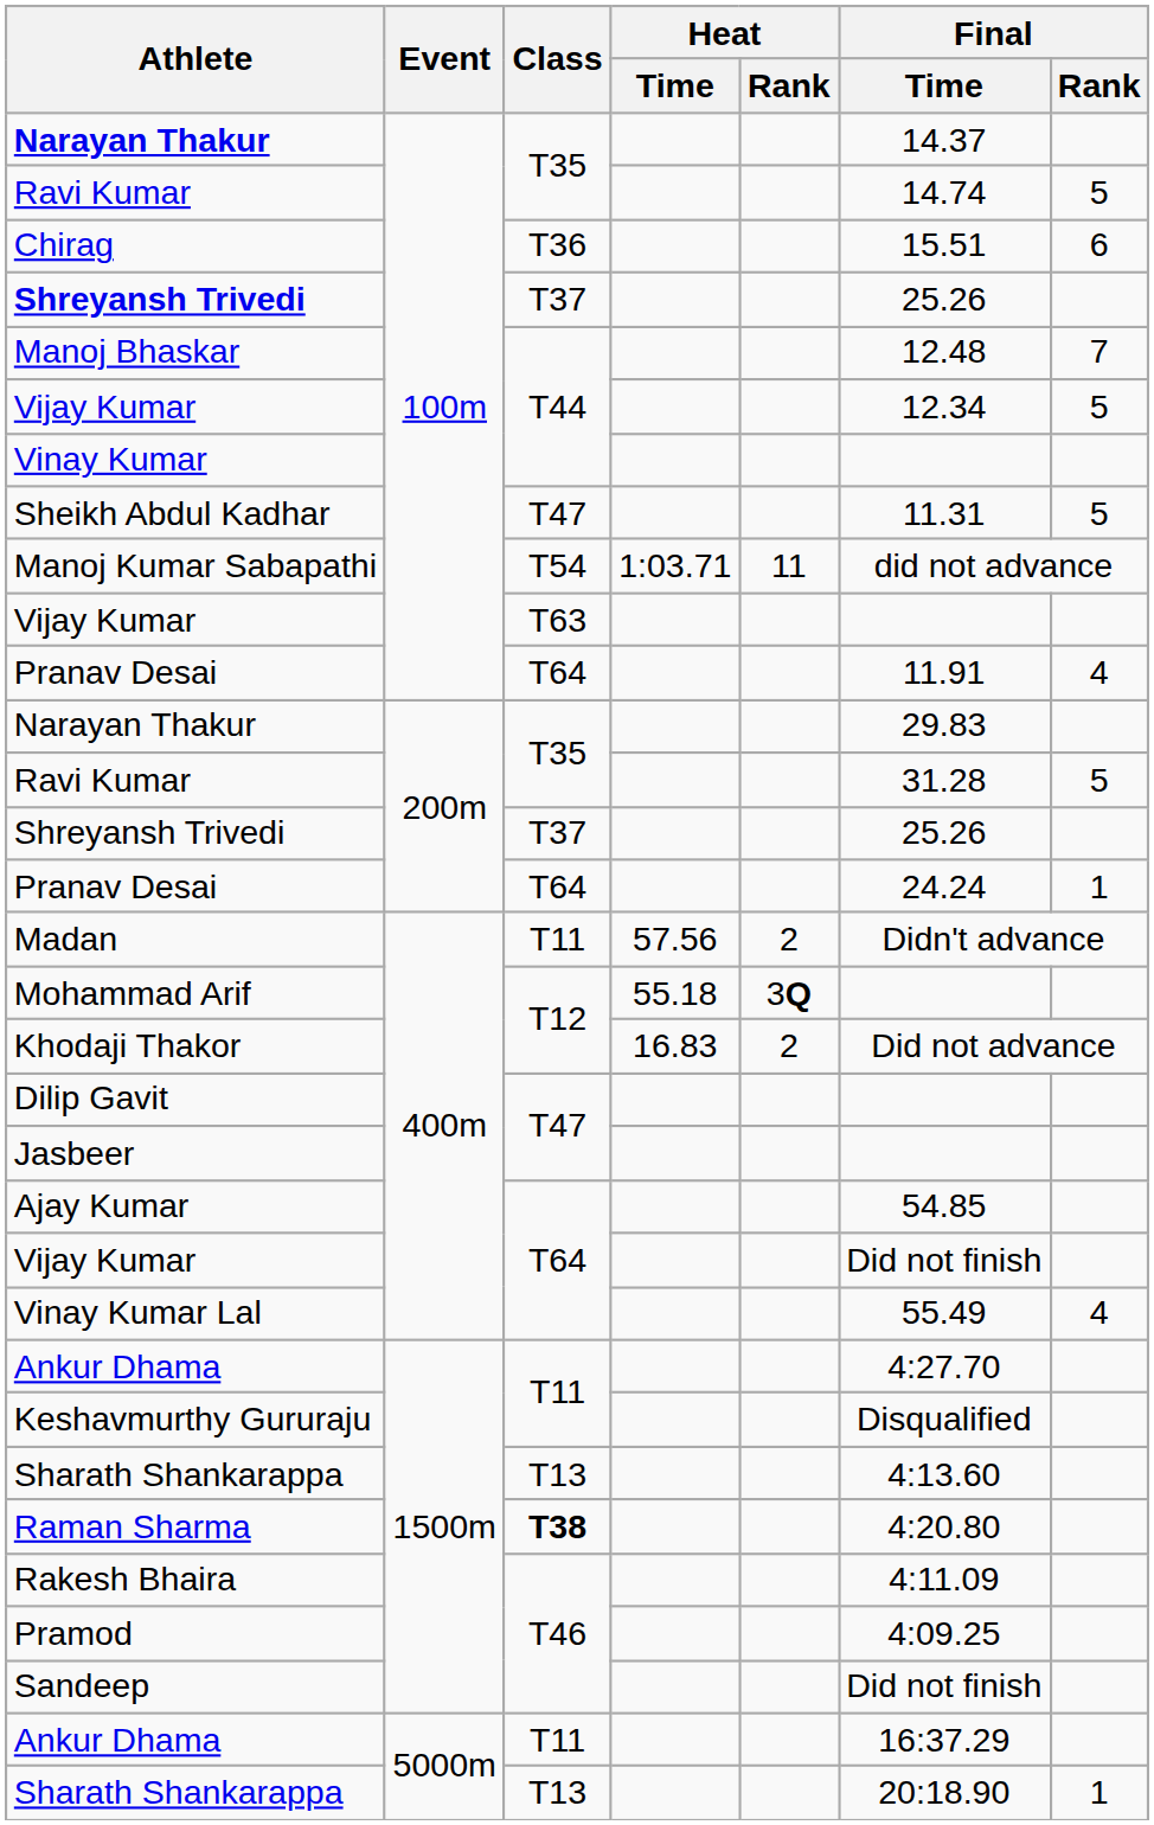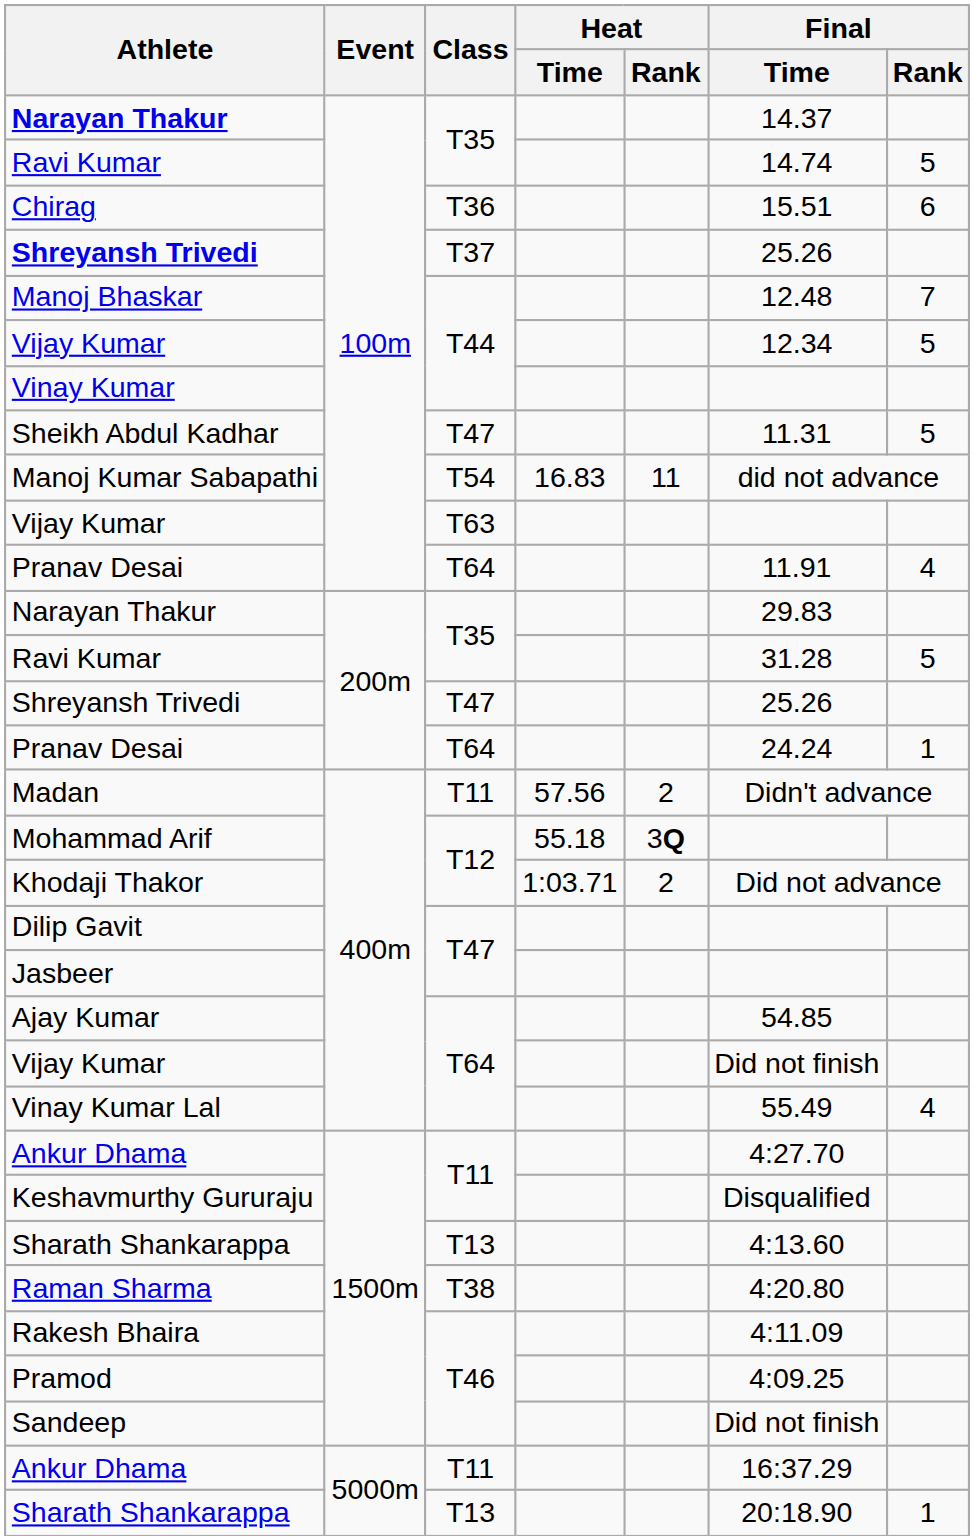Manoj Kumar Sabapathi | Heat / Time: 1:03.71 -> 16.83
Shreyansh Trivedi / 200m | Class: T37 -> T47
Khodaji Thakor | Heat / Time: 16.83 -> 1:03.71
Raman Sharma | Class: bold -> normal
